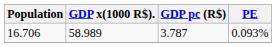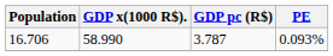16.706 | GDP x(1000 R$).: 58.989 -> 58.990
